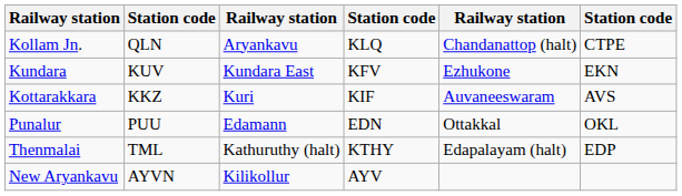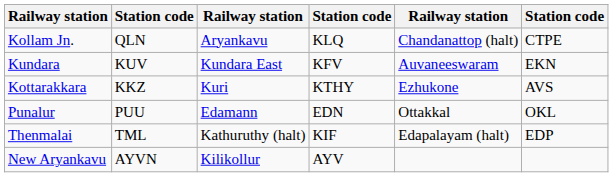Kundara | column 5: Ezhukone -> Auvaneeswaram
Kottarakkara | column 4: KIF -> KTHY
Kottarakkara | column 5: Auvaneeswaram -> Ezhukone
Thenmalai | column 4: KTHY -> KIF
